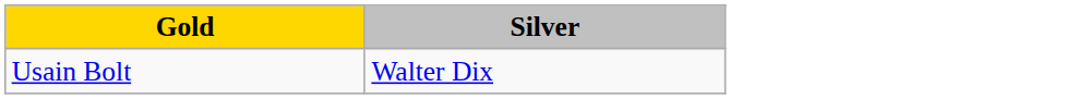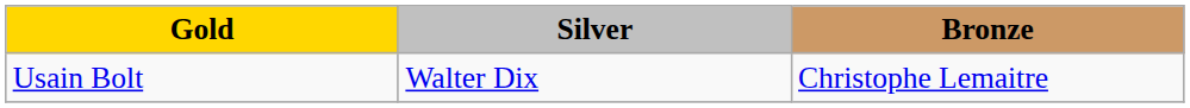+ column: Bronze | Christophe Lemaitre
